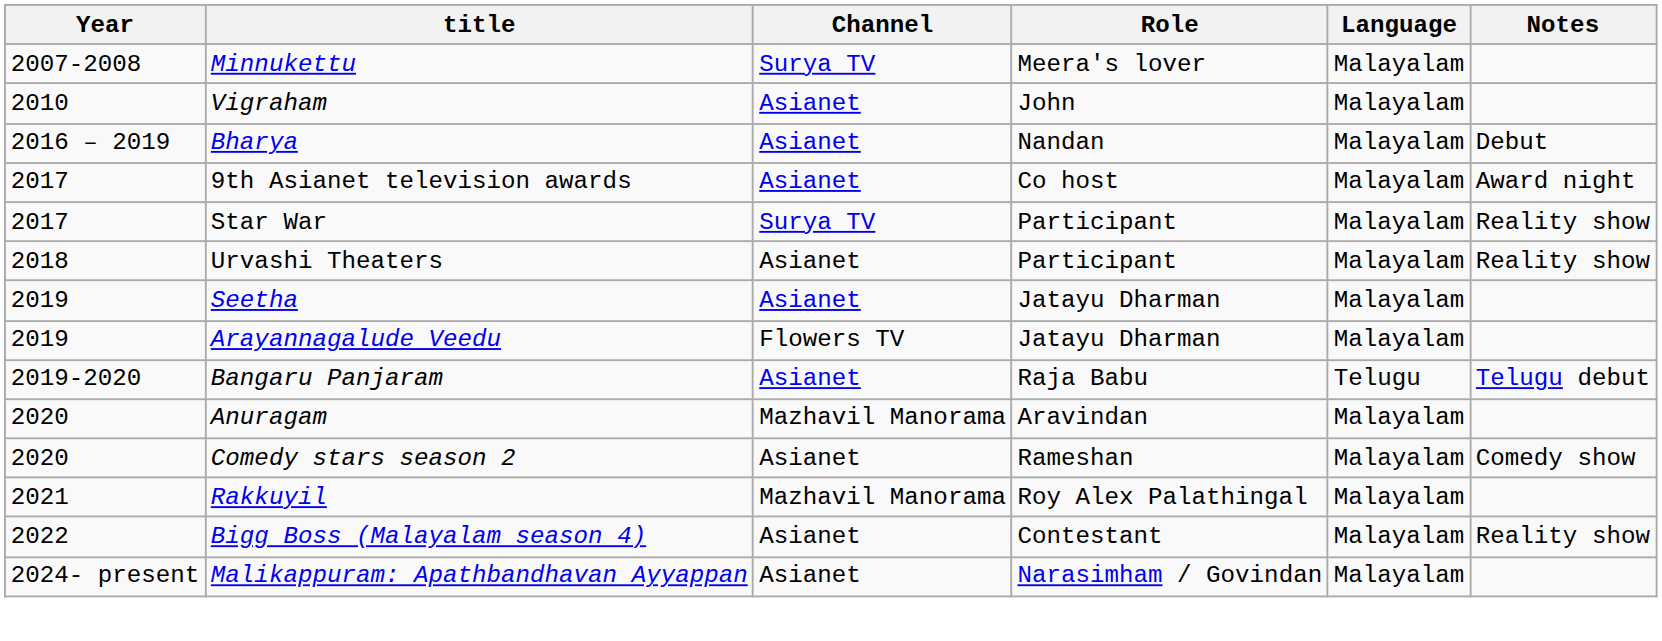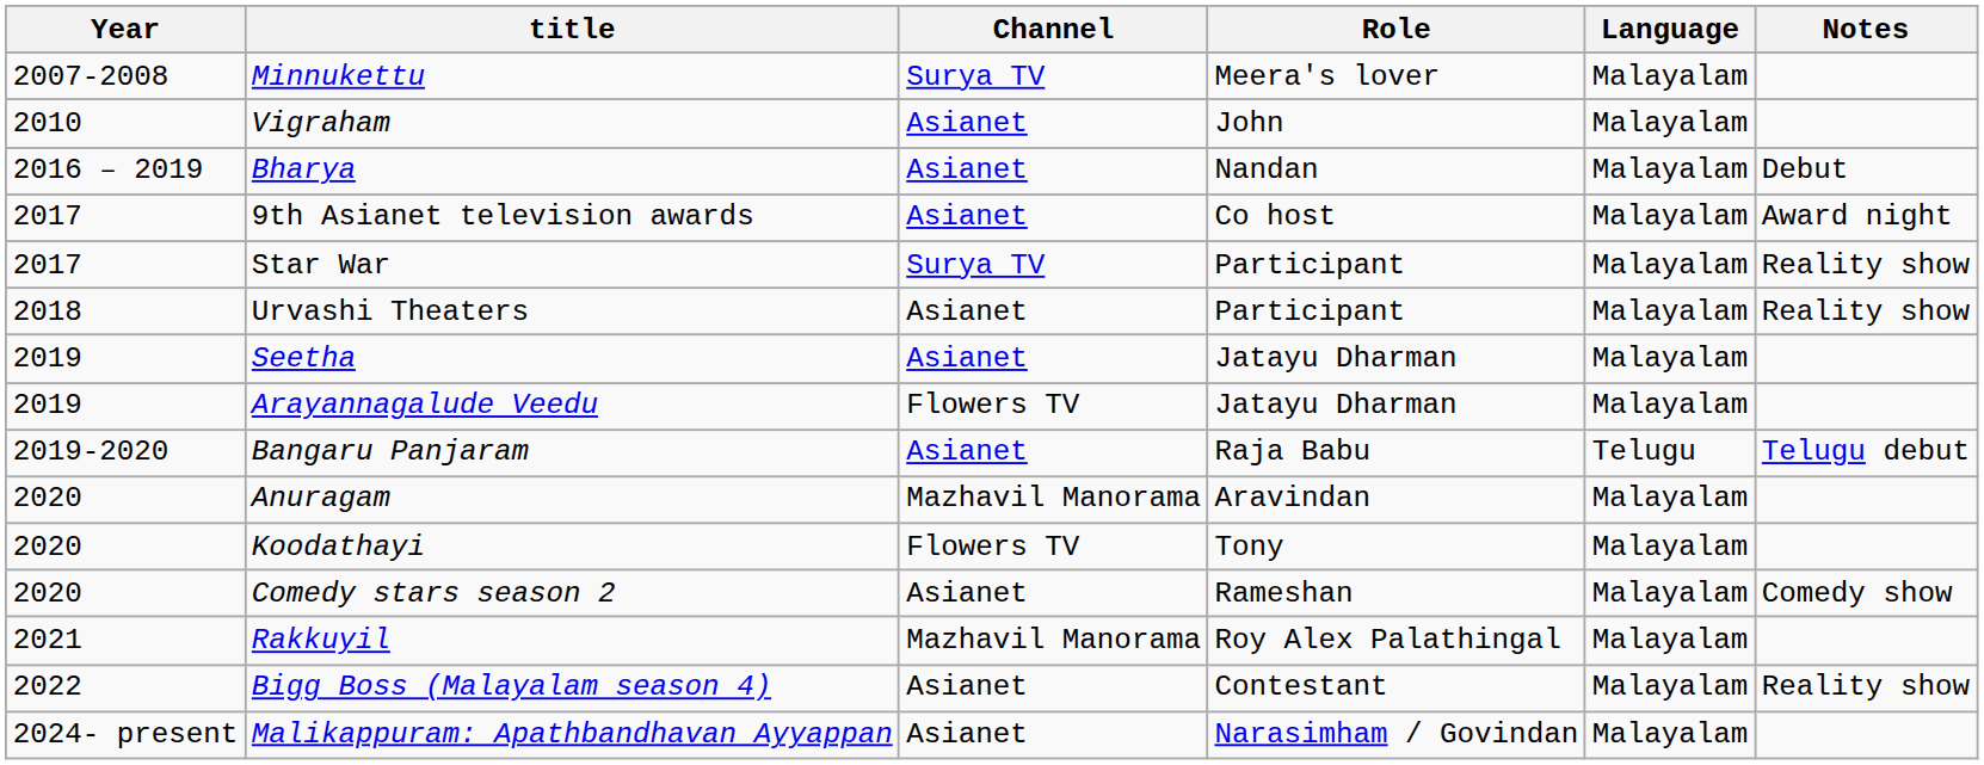+ row: 2020 | Koodathayi | Flowers TV | Tony | Malayalam
